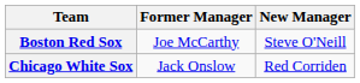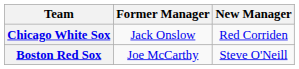rows swapped: Boston Red Sox <-> Chicago White Sox
